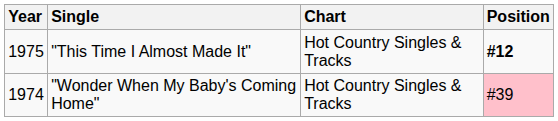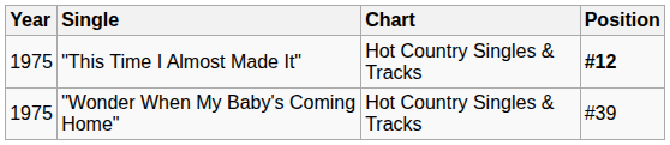"Wonder When My Baby's Coming Home" | Year: 1974 -> 1975
"Wonder When My Baby's Coming Home" | Position: pink background -> no background
